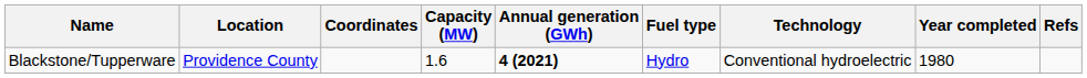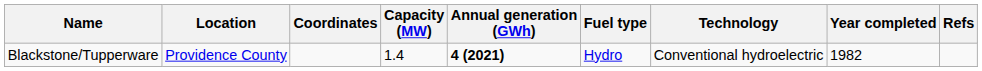Blackstone/Tupperware | Capacity (MW): 1.6 -> 1.4
Blackstone/Tupperware | Year completed: 1980 -> 1982
